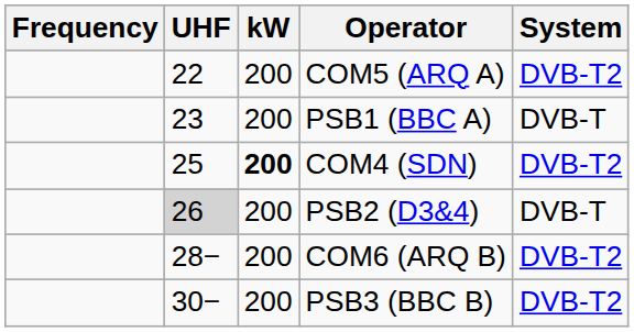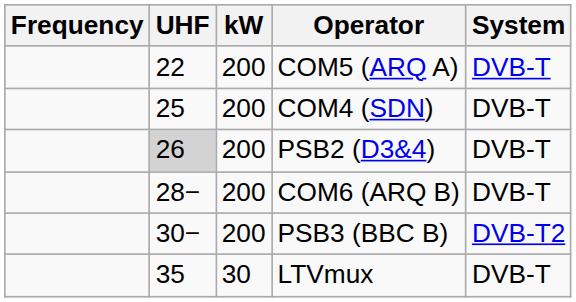COM5 (ARQ A) | System: DVB-T2 -> DVB-T
- row: 23 | 200 | PSB1 (BBC A) | DVB-T
COM4 (SDN) | kW: bold -> normal
COM4 (SDN) | System: DVB-T2 -> DVB-T
COM6 (ARQ B) | System: DVB-T2 -> DVB-T
+ row: 35 | 30 | LTVmux | DVB-T
